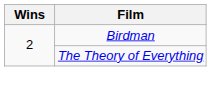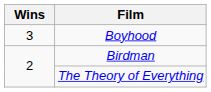+ row: 3 | Boyhood
